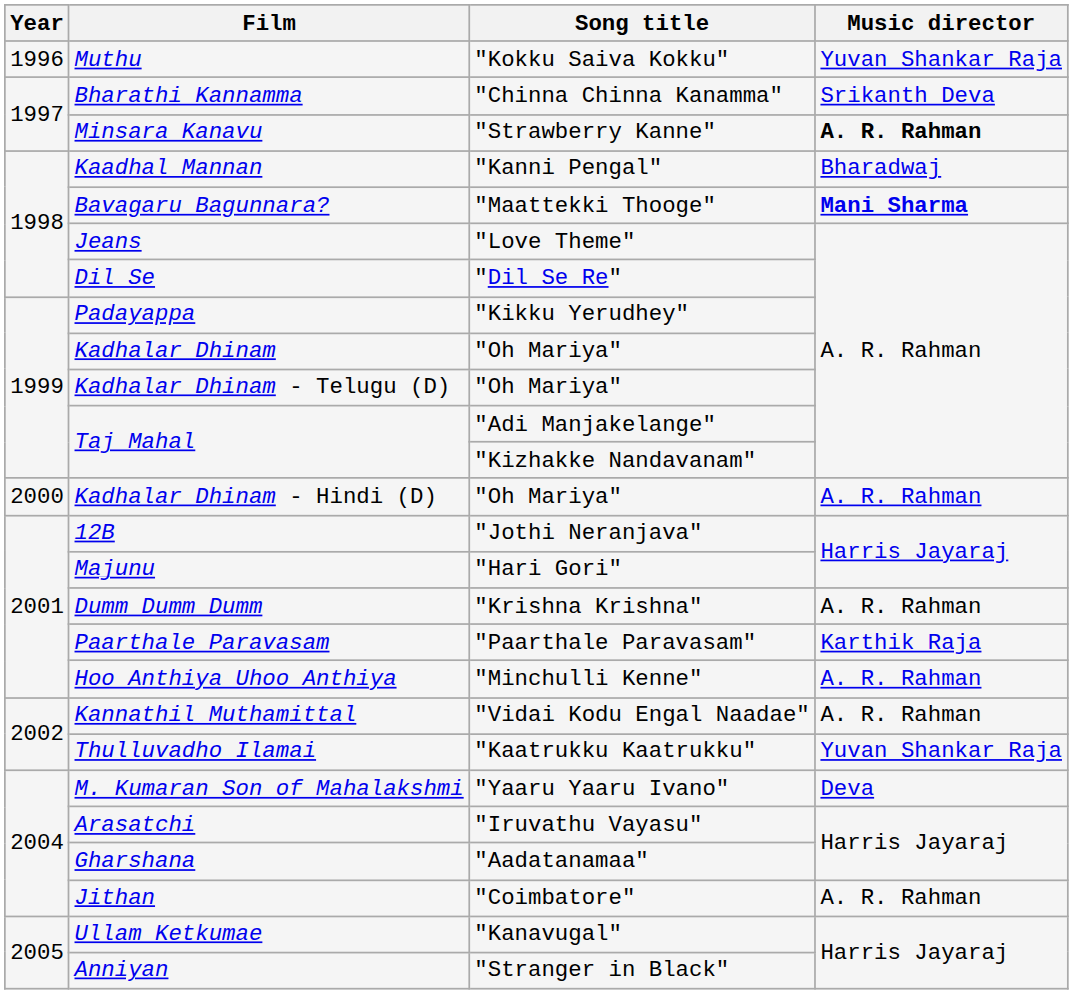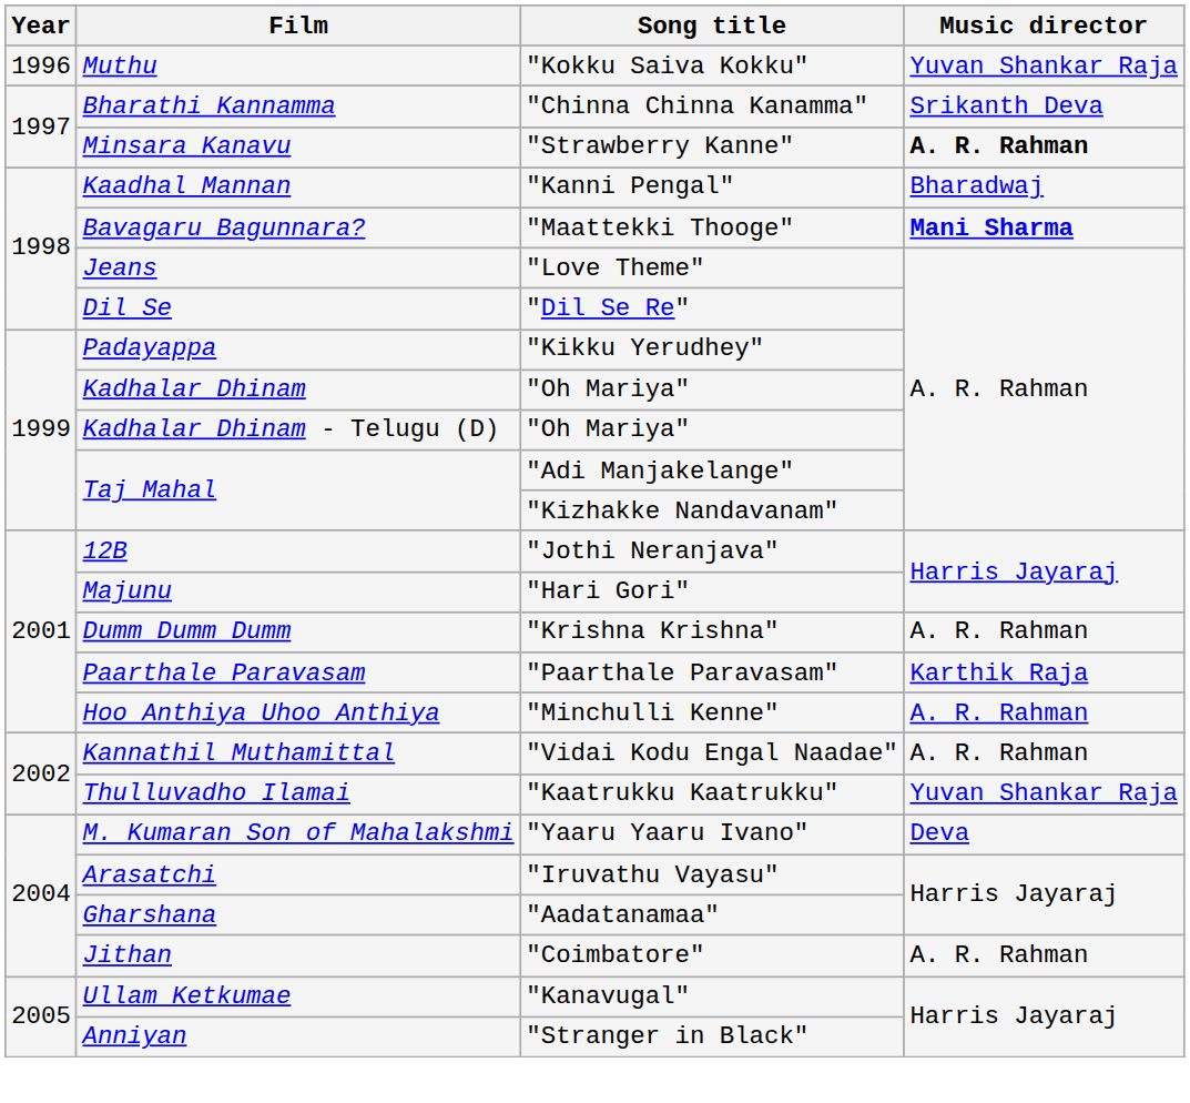- row: 2000 | Kadhalar Dhinam - Hindi (D) | "Oh Mariya" | A. R. Rahman
